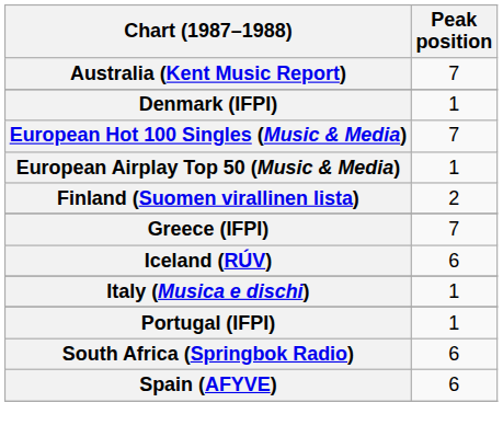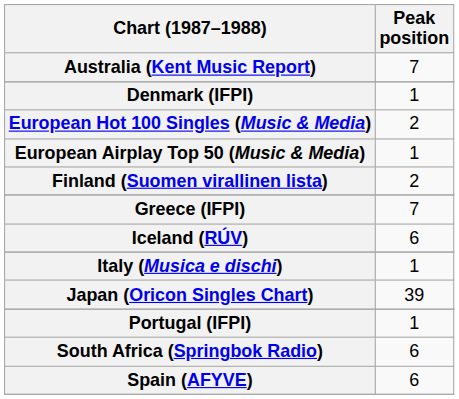European Hot 100 Singles (Music & Media) | Peak position: 7 -> 2
+ row: Japan (Oricon Singles Chart) | 39
